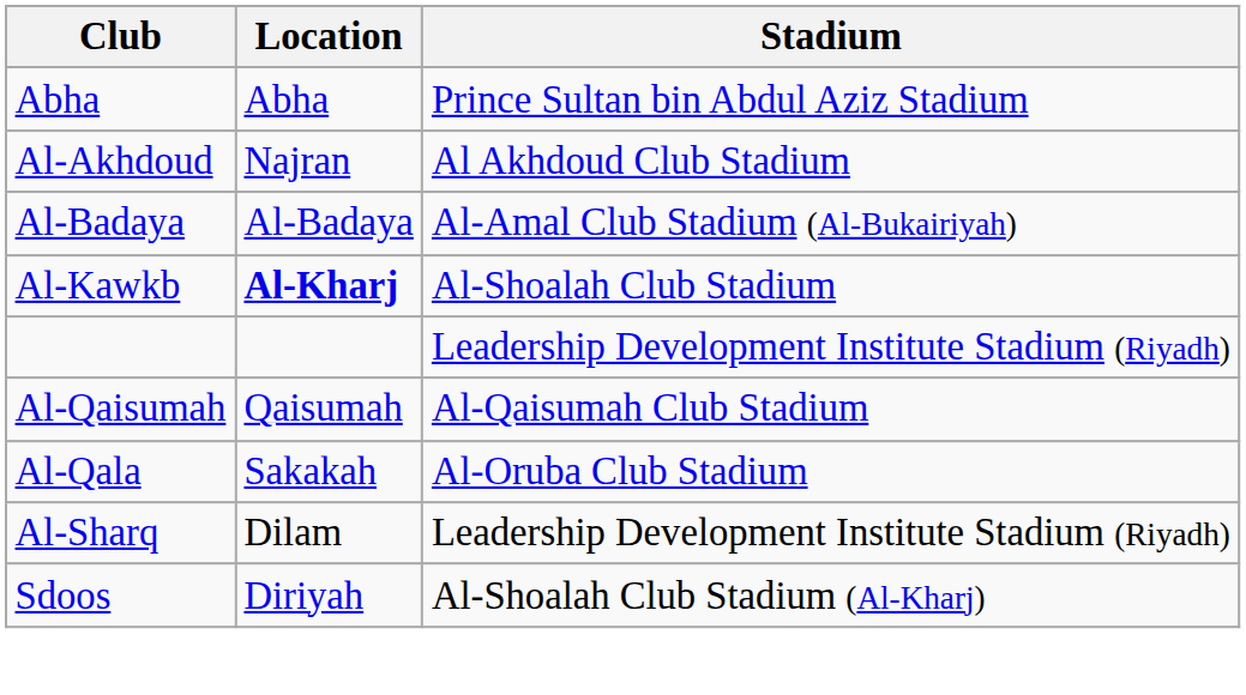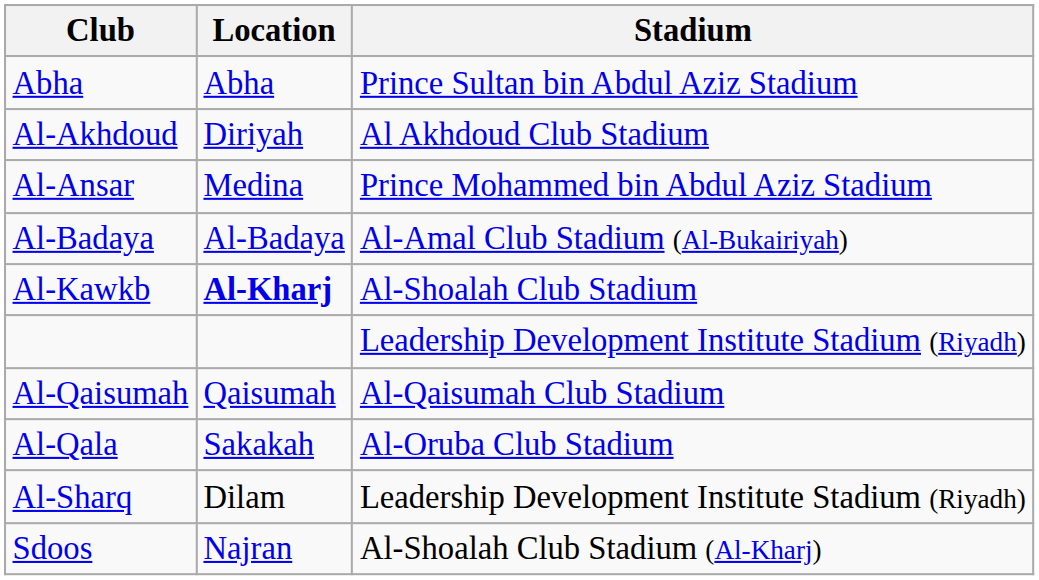Al-Akhdoud | Location: Najran -> Diriyah
+ row: Al-Ansar | Medina | Prince Mohammed bin Abdul Aziz Stadium
Sdoos | Location: Diriyah -> Najran
